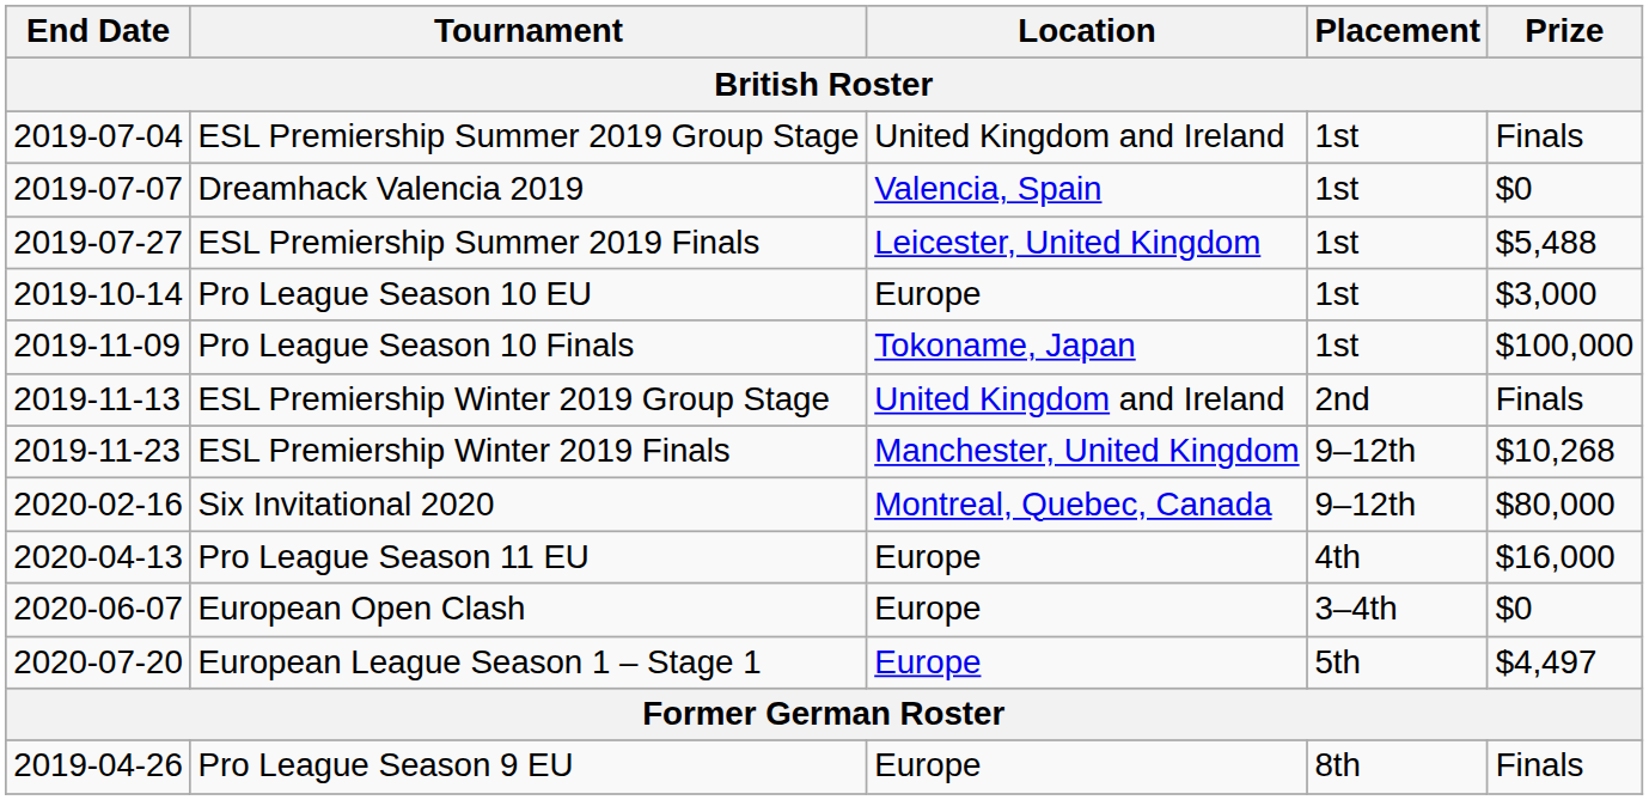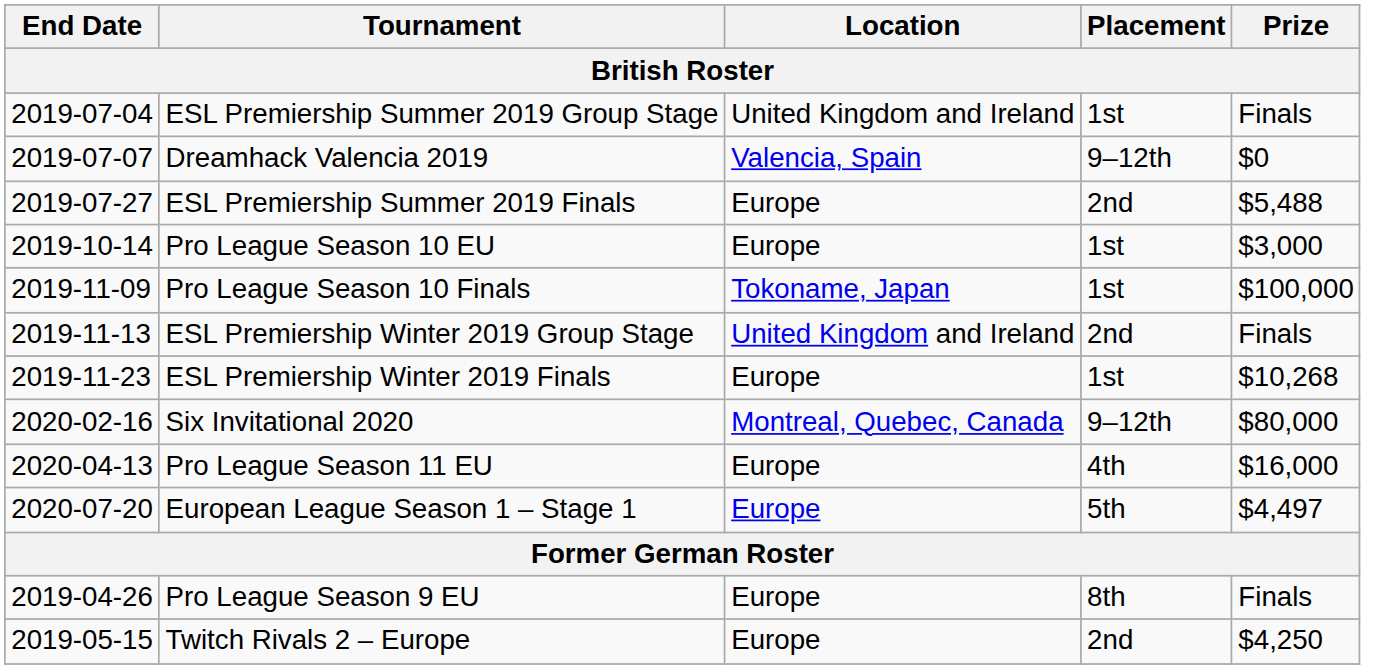Dreamhack Valencia 2019 | Placement: 1st -> 9–12th
ESL Premiership Summer 2019 Finals | Location: Leicester, United Kingdom -> Europe
ESL Premiership Summer 2019 Finals | Placement: 1st -> 2nd
ESL Premiership Winter 2019 Finals | Location: Manchester, United Kingdom -> Europe
ESL Premiership Winter 2019 Finals | Placement: 9–12th -> 1st
- row: 2020-06-07 | European Open Clash | Europe | 3–4th | $0
+ row: 2019-05-15 | Twitch Rivals 2 – Europe | Europe | 2nd | $4,250
